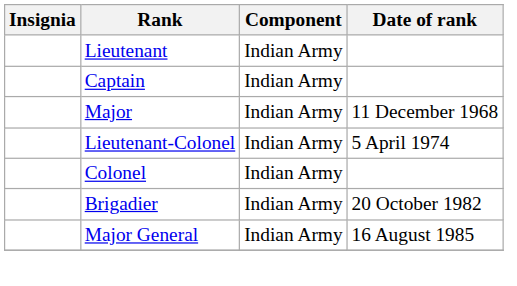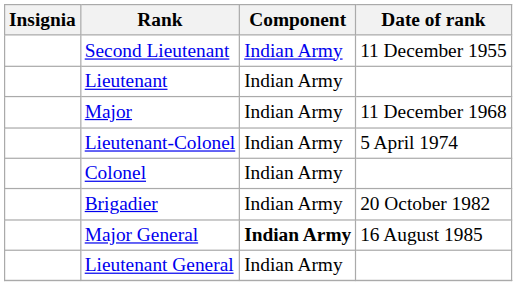+ row: Second Lieutenant | Indian Army | 11 December 1955
- row: Captain | Indian Army
Major General | Component: normal -> bold
+ row: Lieutenant General | Indian Army
